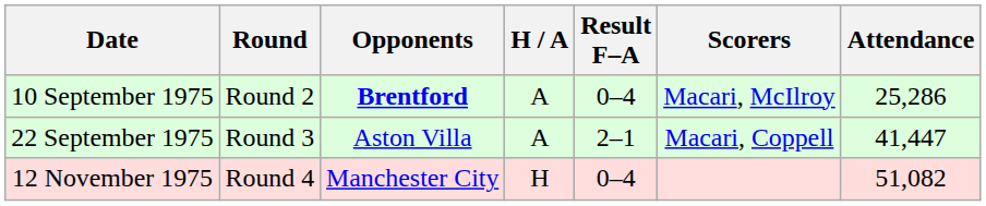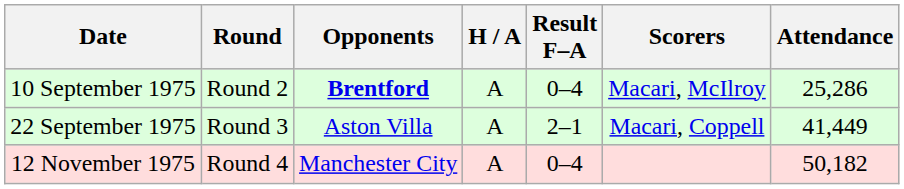22 September 1975 | Attendance: 41,447 -> 41,449
12 November 1975 | H / A: H -> A
12 November 1975 | Attendance: 51,082 -> 50,182
